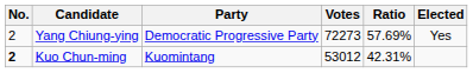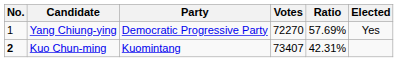Yang Chiung-ying | No.: 2 -> 1
Yang Chiung-ying | Votes: 72273 -> 72270
Kuo Chun-ming | Votes: 53012 -> 73407
